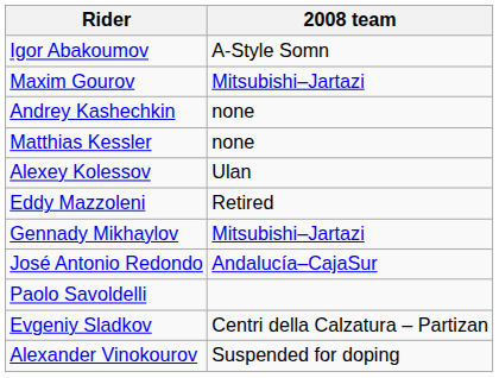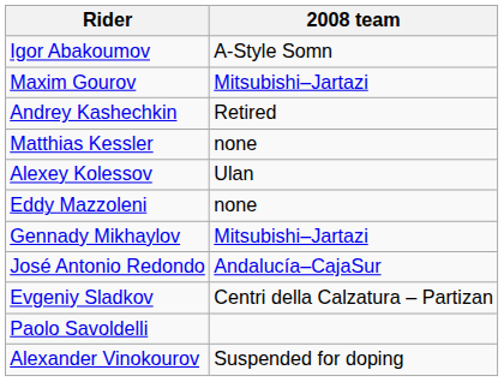Andrey Kashechkin | 2008 team: none -> Retired
Eddy Mazzoleni | 2008 team: Retired -> none
rows swapped: Paolo Savoldelli <-> Evgeniy Sladkov
